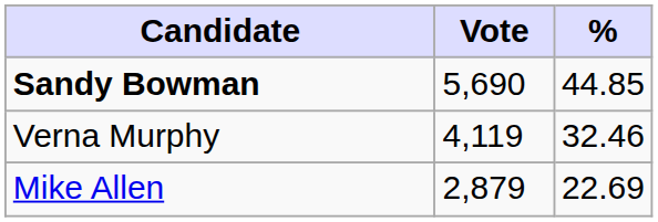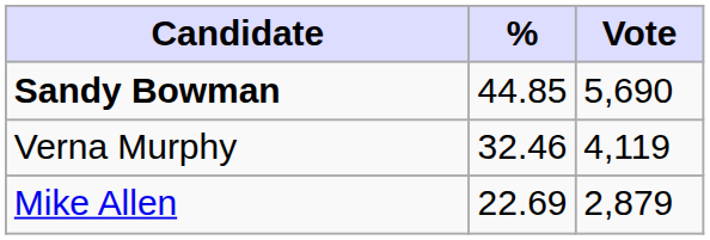columns swapped: Vote <-> %
